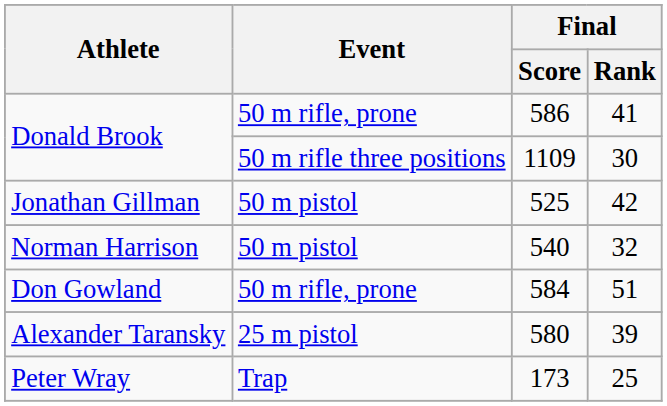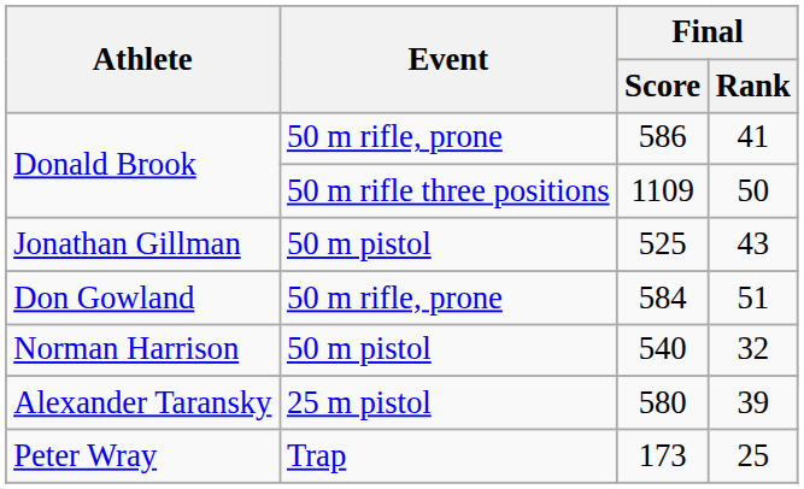1109 | Final / Rank: 30 -> 50
525 | Final / Rank: 42 -> 43
rows swapped: 584 <-> 540
